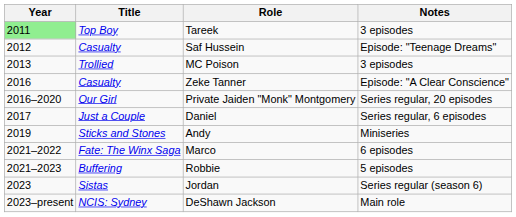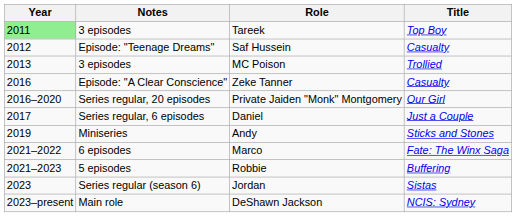columns swapped: Title <-> Notes
